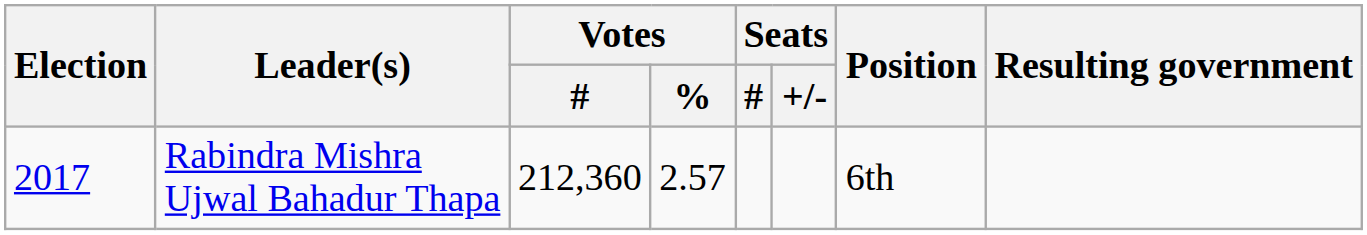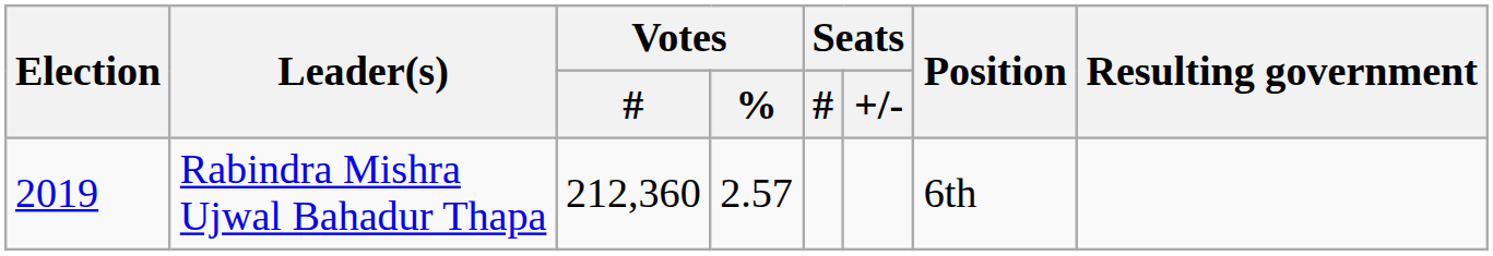Rabindra Mishra Ujwal Bahadur Thapa | Election: 2017 -> 2019
